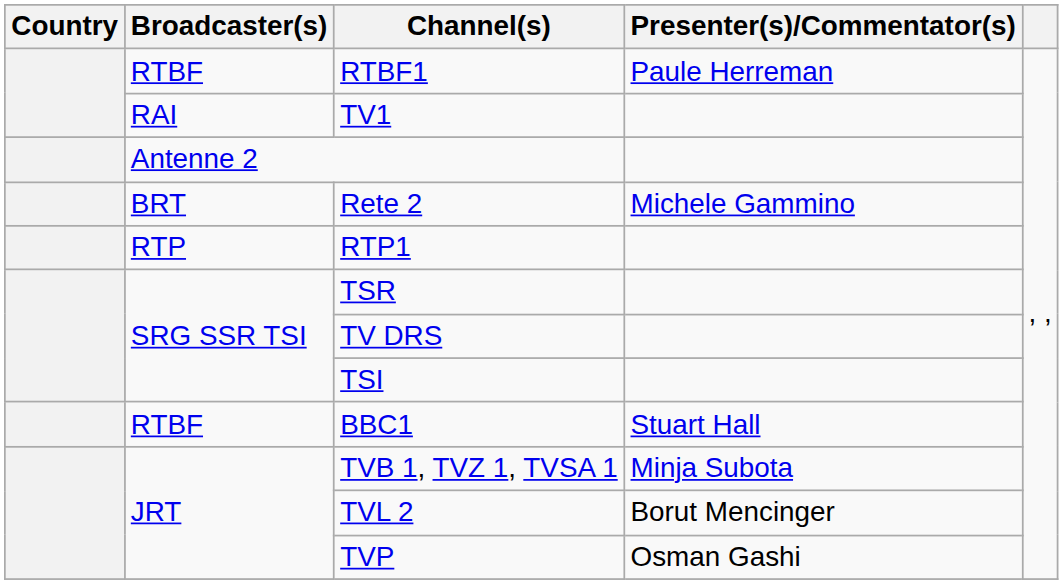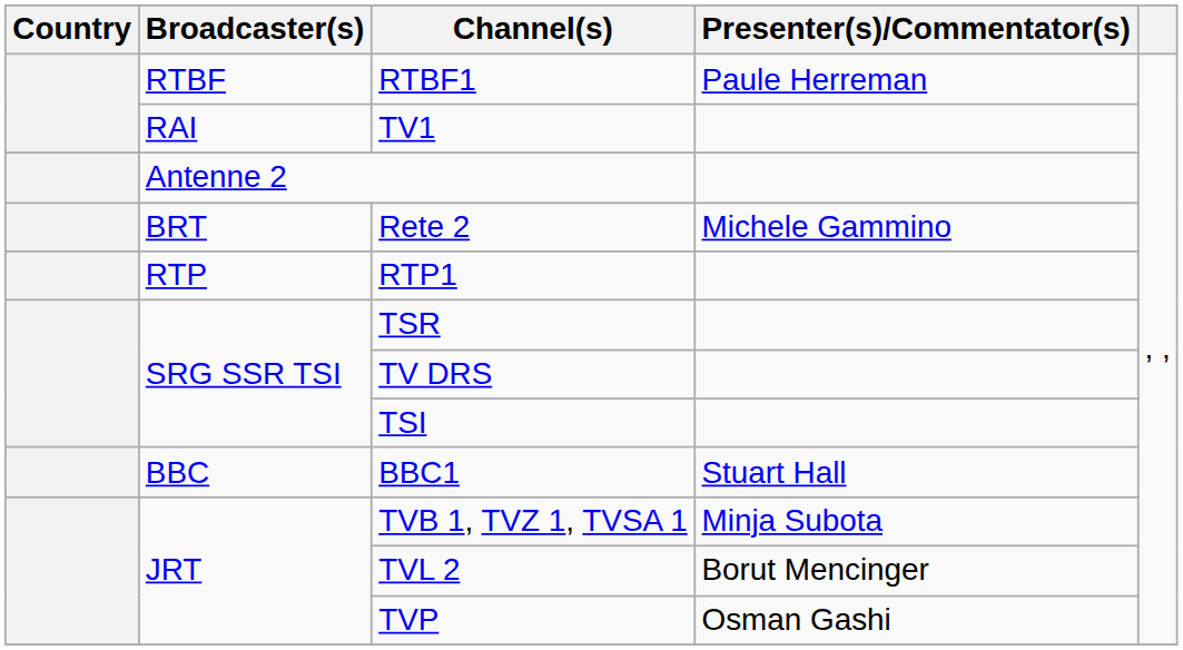BBC1 | Broadcaster(s): RTBF -> BBC
